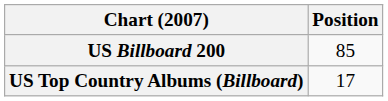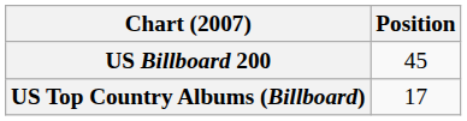US Billboard 200 | Position: 85 -> 45
